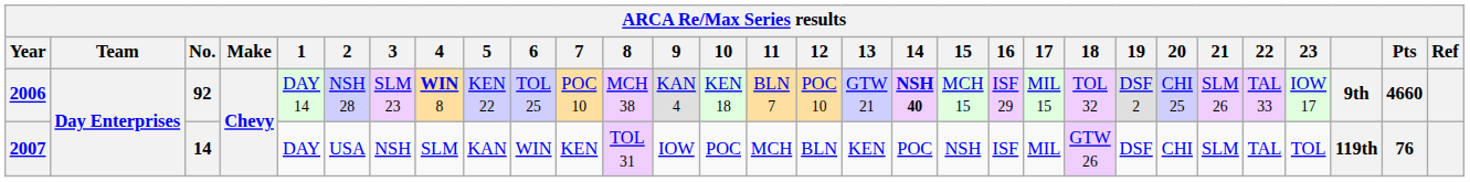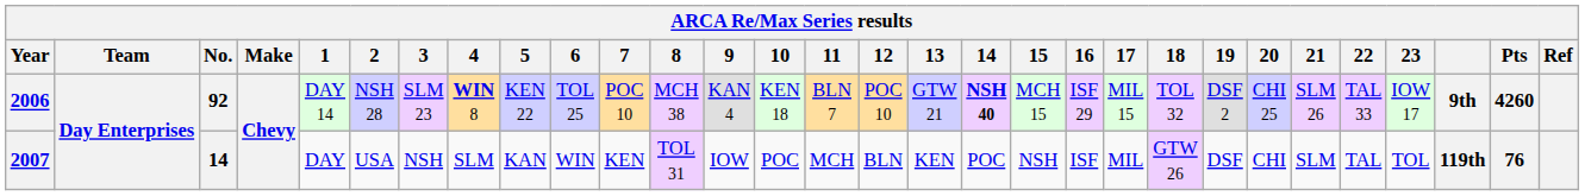2006 | Pts: 4660 -> 4260
